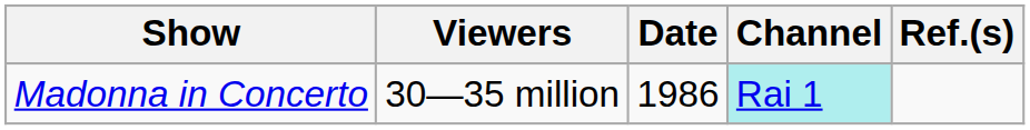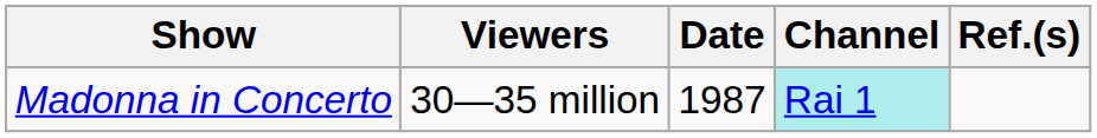Madonna in Concerto | Date: 1986 -> 1987
